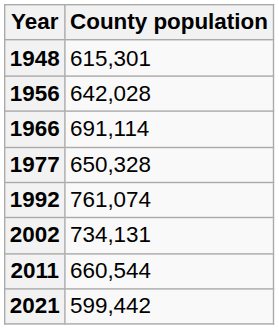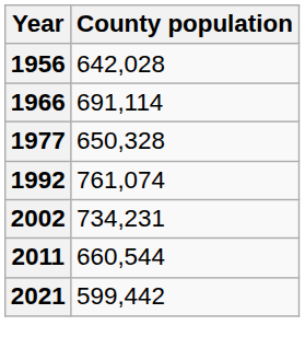- row: 1948 | 615,301
2002 | County population: 734,131 -> 734,231
